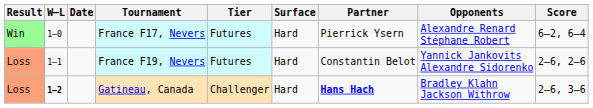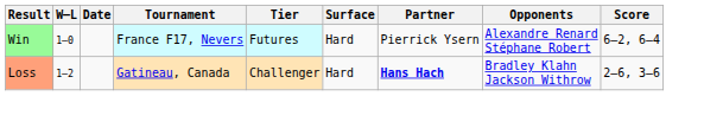- row: Loss | 1–1 | France F19, Nevers | Futures | Hard | Constantin Belot | Yannick Jankovits Alexandre Sidorenko | 2–6, 2–6
Gatineau, Canada | W–L: bold -> normal
